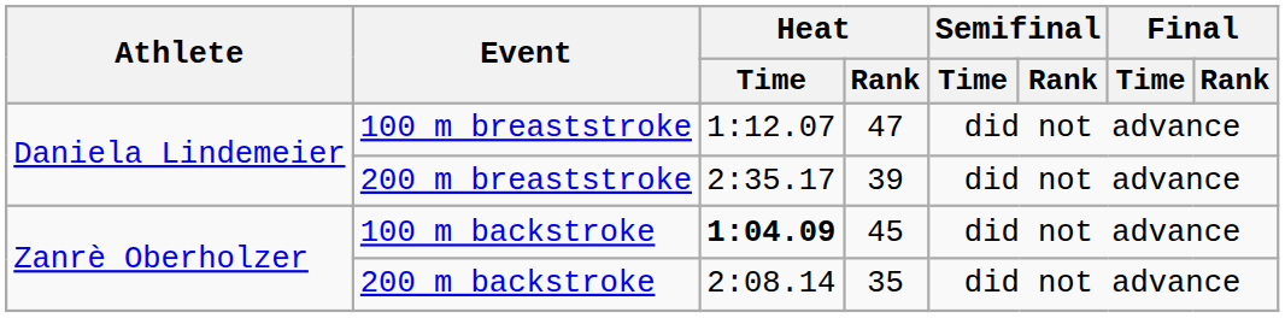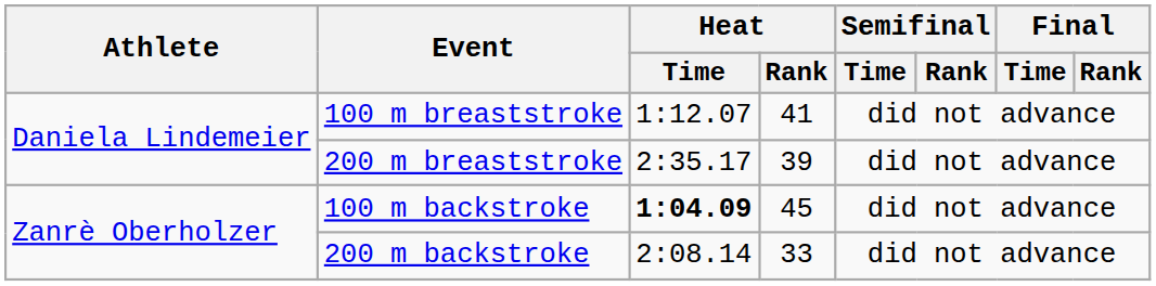100 m breaststroke | Heat / Rank: 47 -> 41
200 m backstroke | Heat / Rank: 35 -> 33
